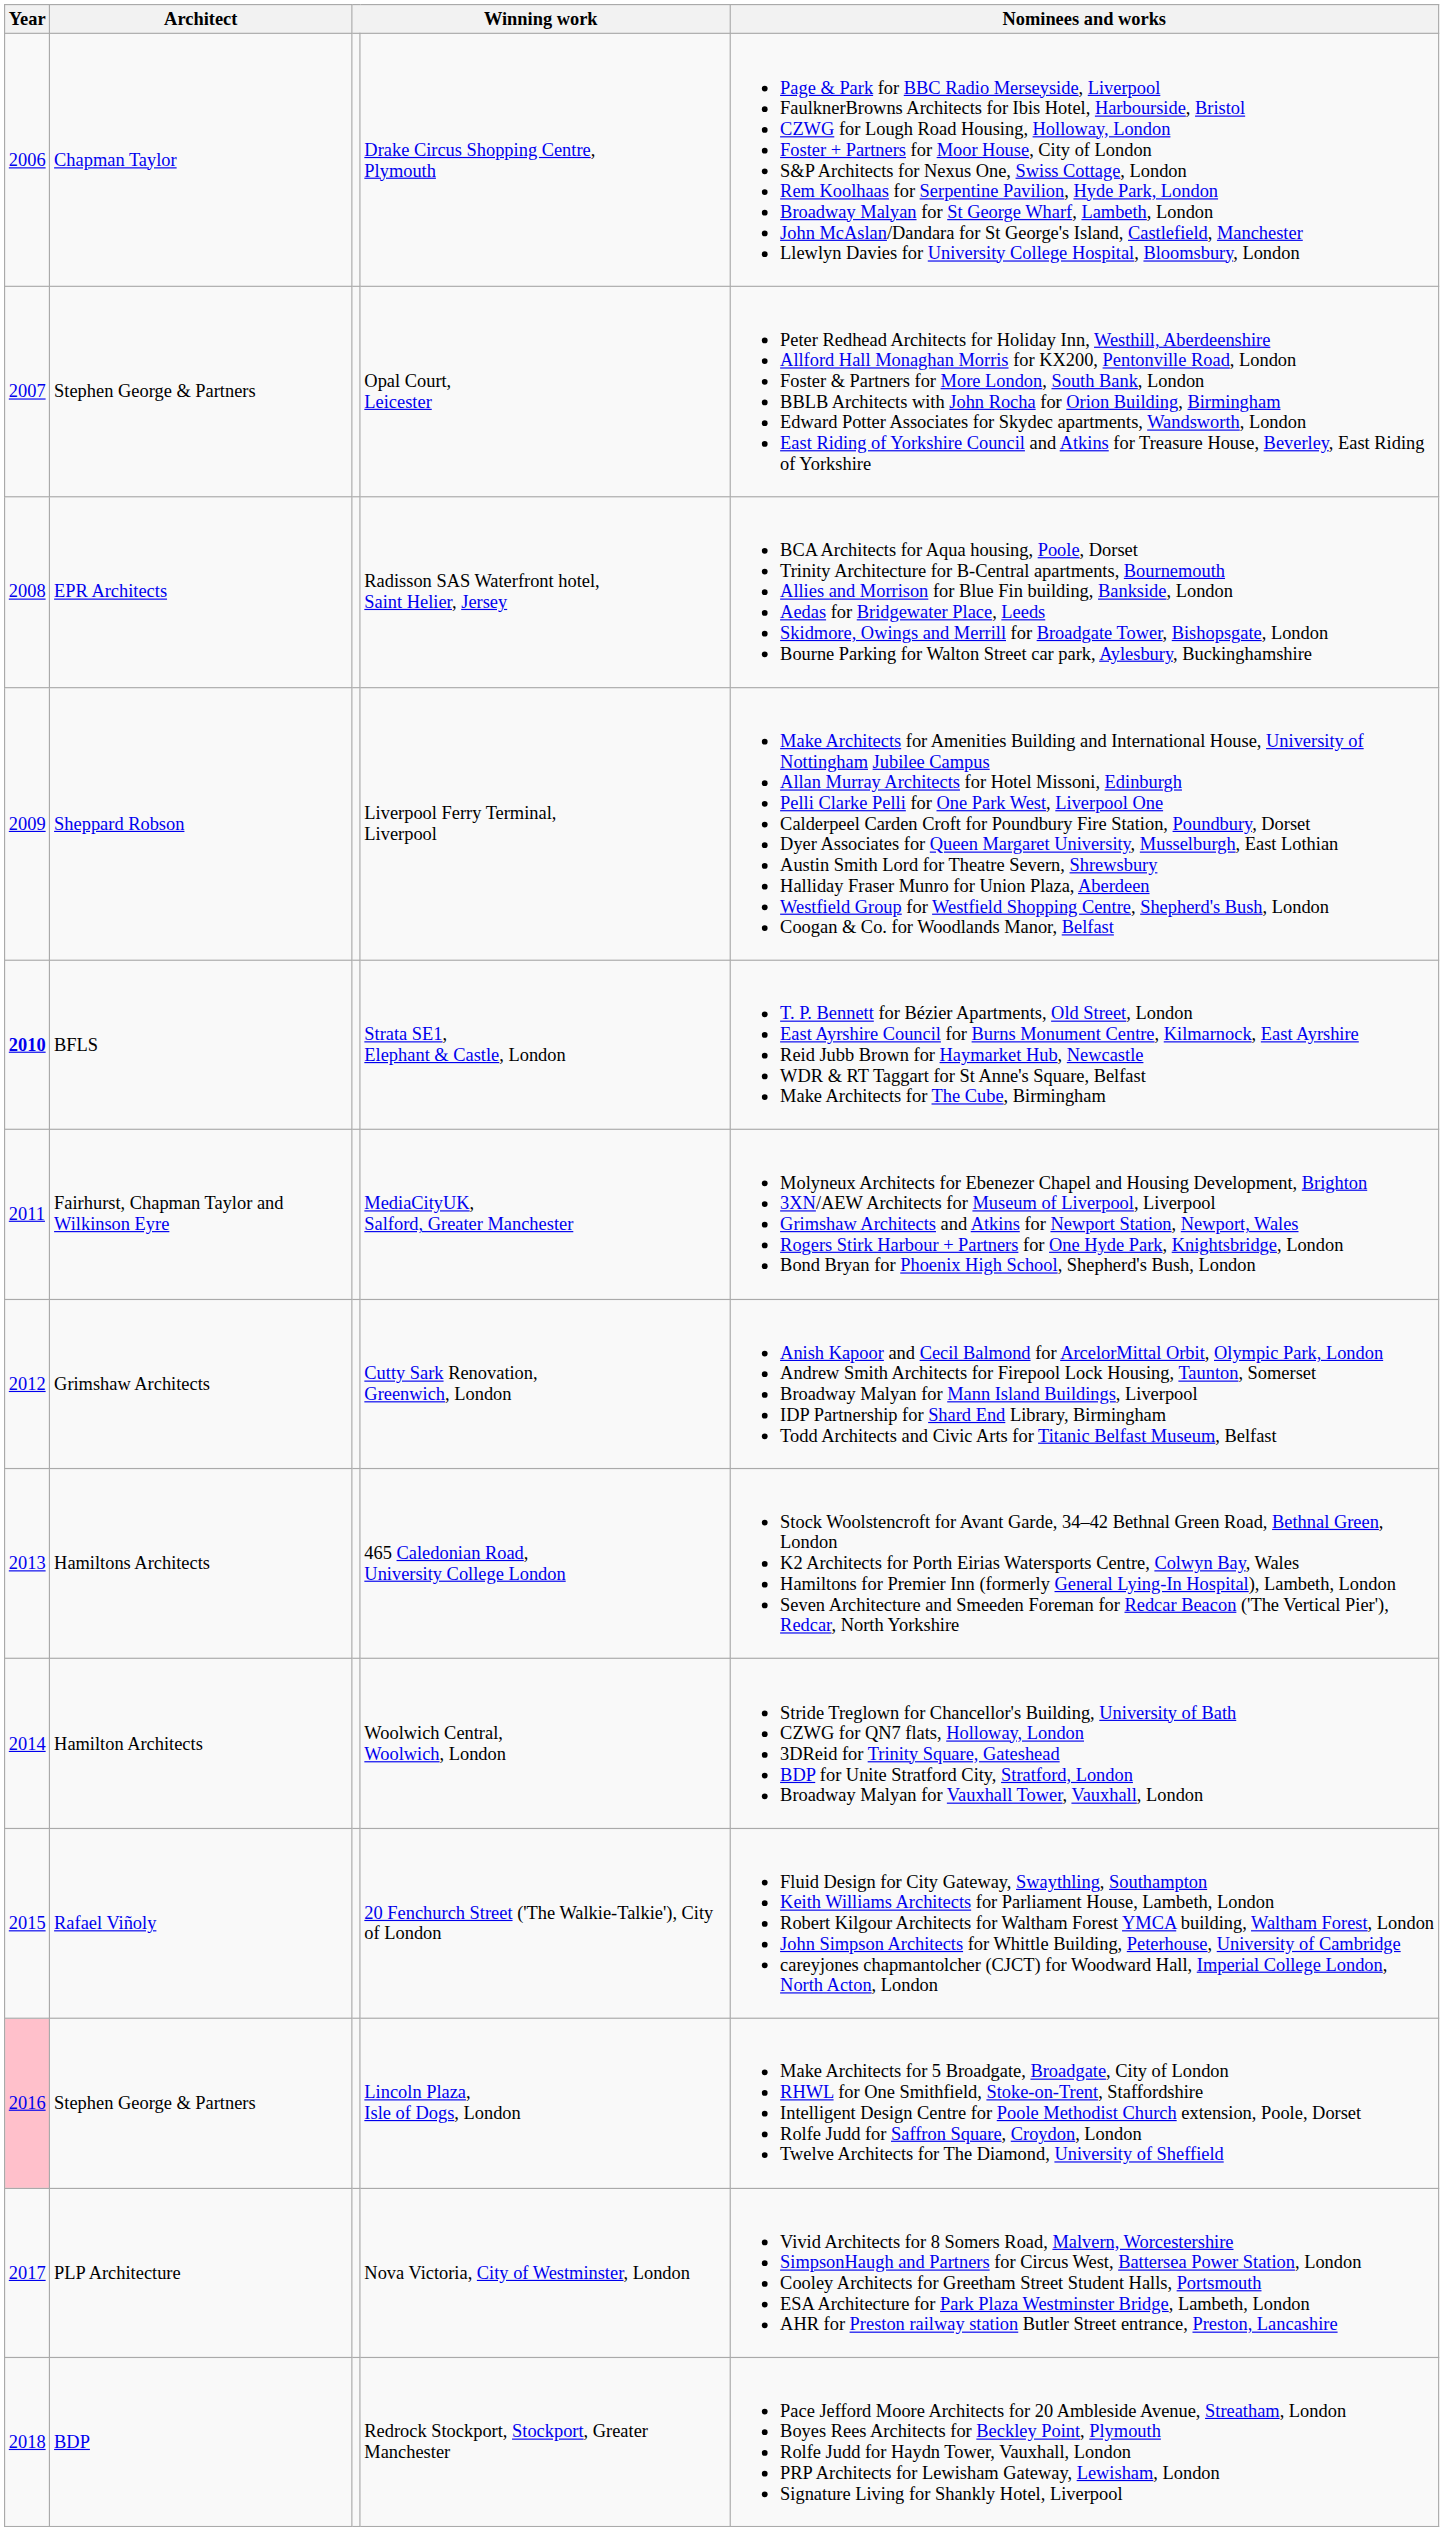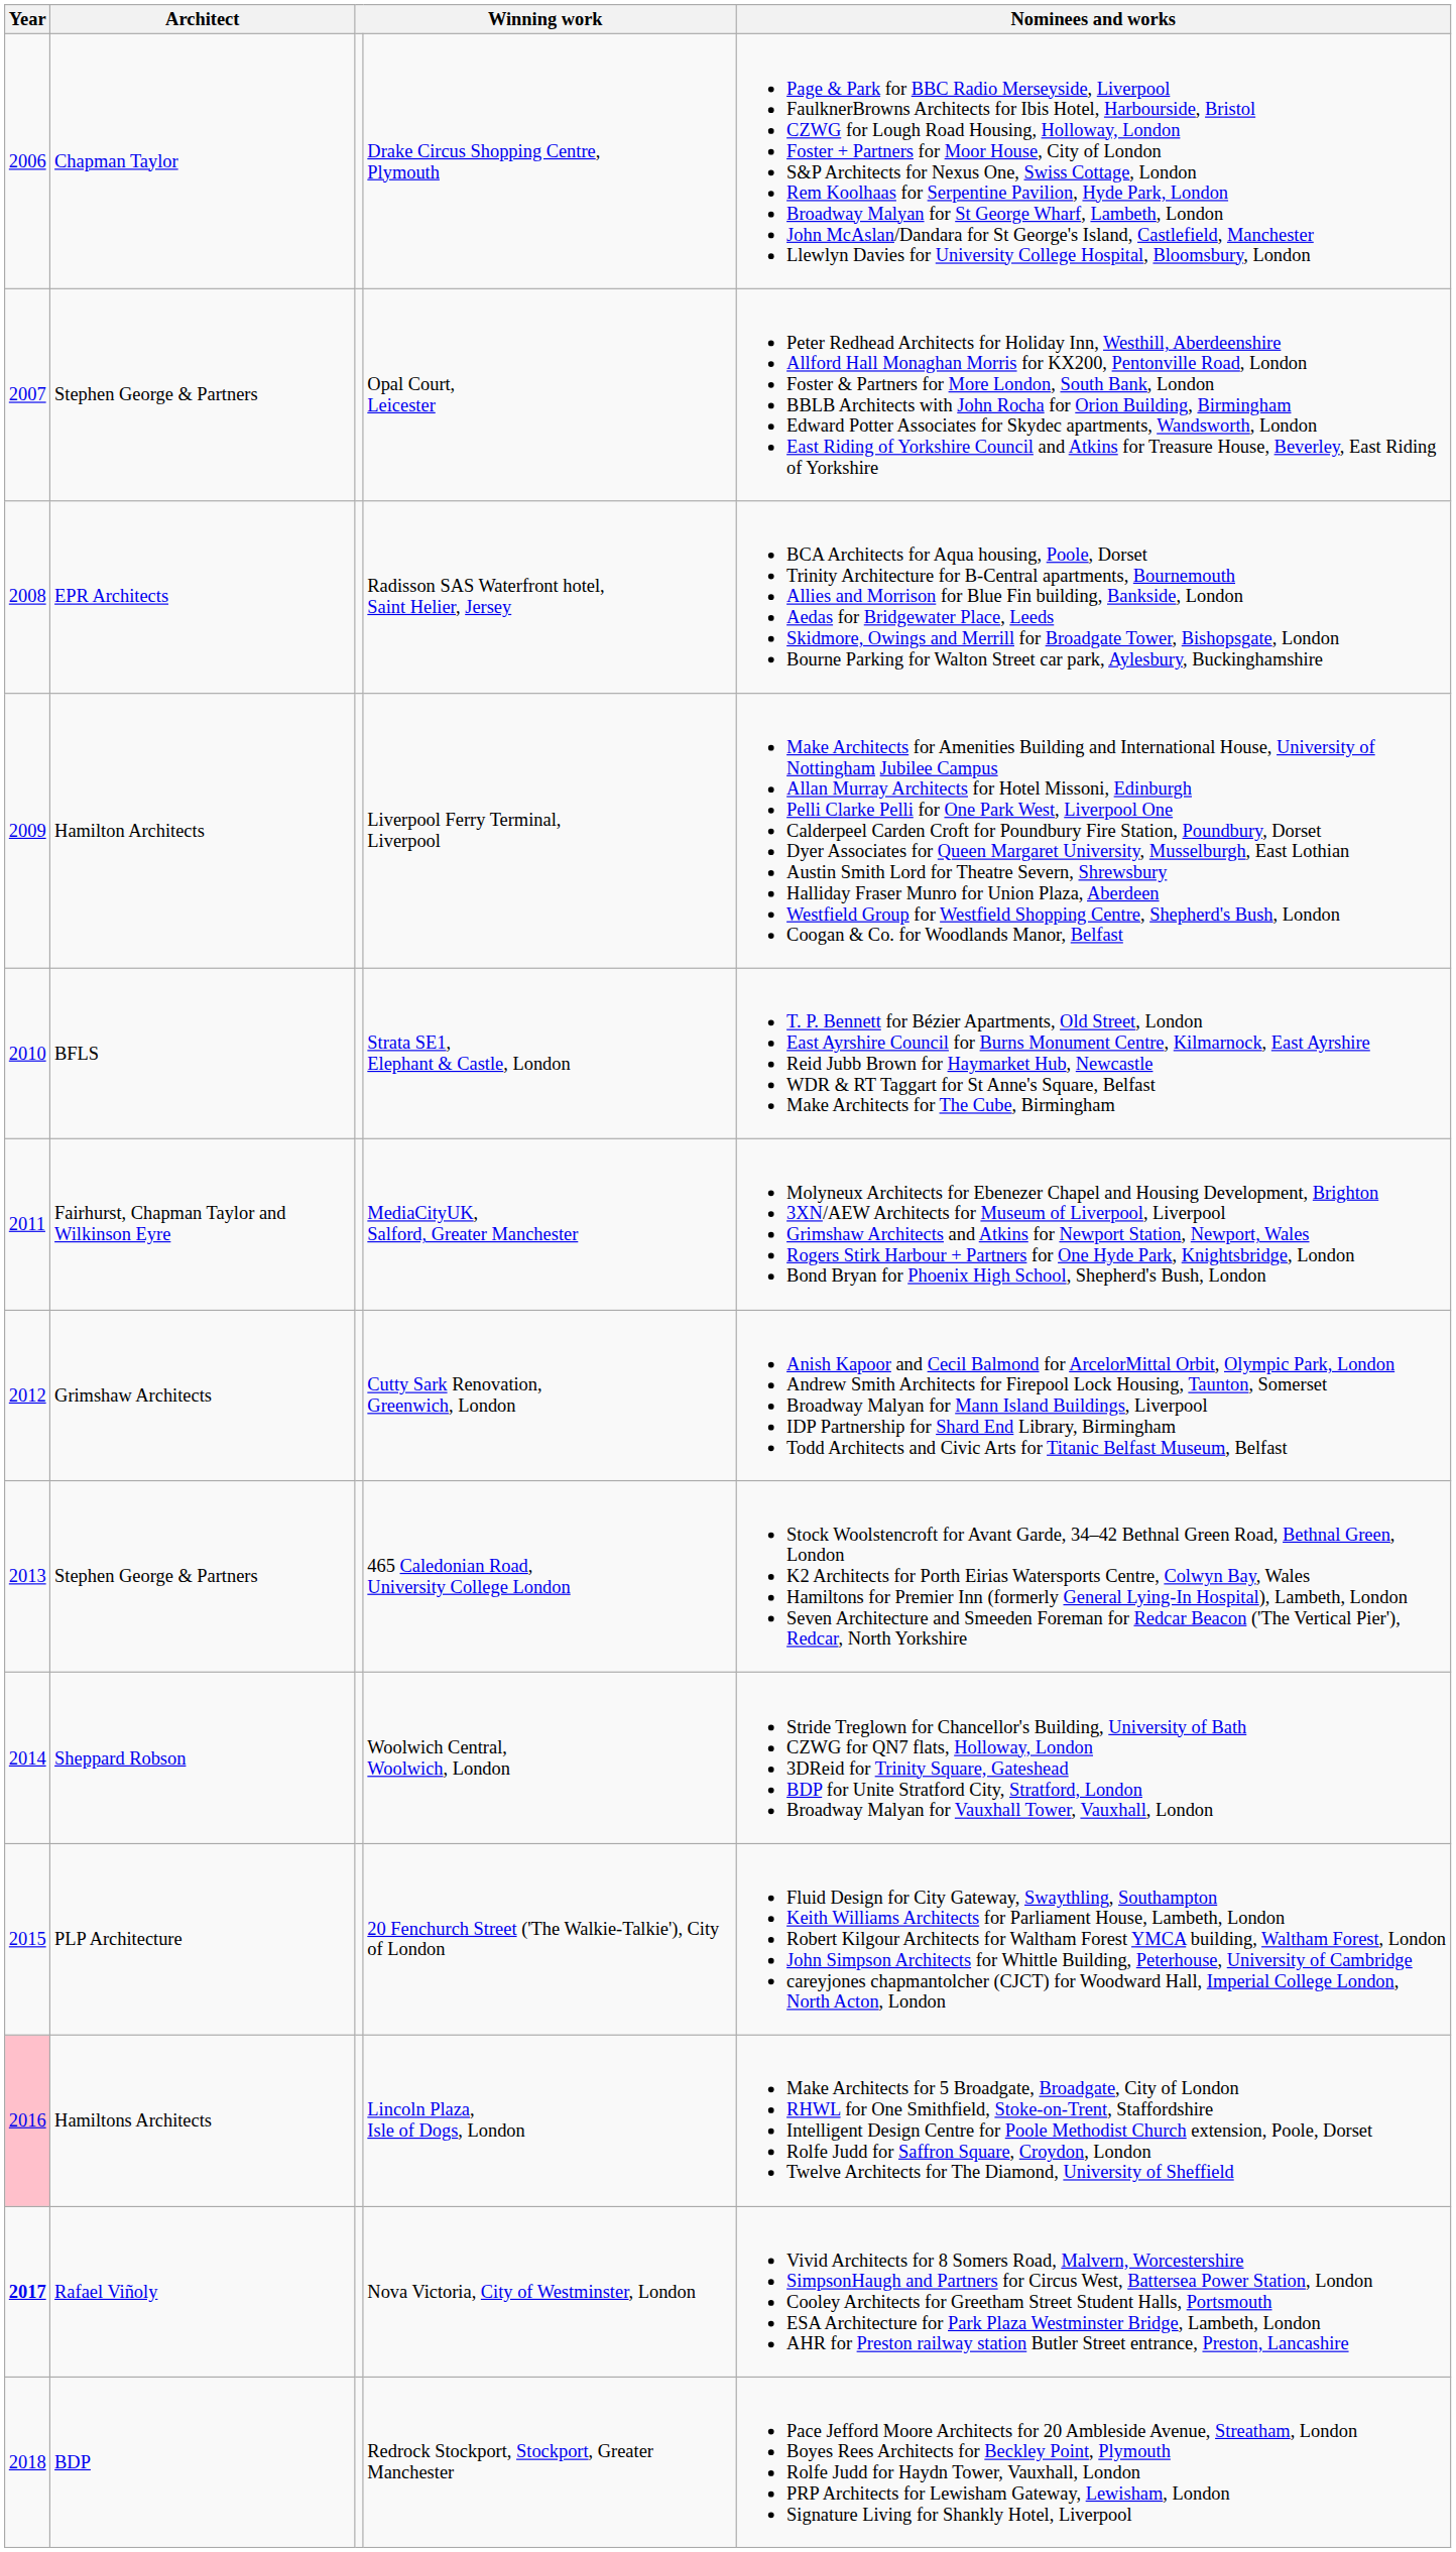Liverpool Ferry Terminal, Liverpool | Architect: Sheppard Robson -> Hamilton Architects
Strata SE1, Elephant & Castle, London | Year: bold -> normal
465 Caledonian Road, University College London | Architect: Hamiltons Architects -> Stephen George & Partners
Woolwich Central, Woolwich, London | Architect: Hamilton Architects -> Sheppard Robson
20 Fenchurch Street ('The Walkie-Talkie'), City of London | Architect: Rafael Viñoly -> PLP Architecture
Lincoln Plaza, Isle of Dogs, London | Architect: Stephen George & Partners -> Hamiltons Architects
Nova Victoria, City of Westminster, London | Year: normal -> bold
Nova Victoria, City of Westminster, London | Architect: PLP Architecture -> Rafael Viñoly
